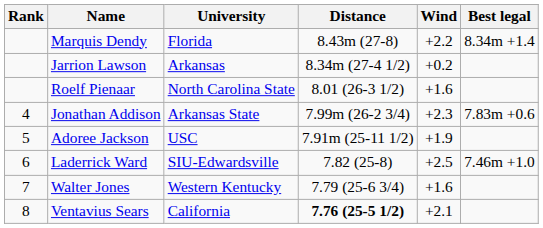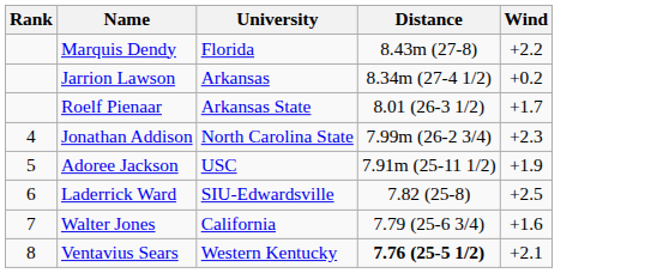- column: Best legal | 8.34m +1.4 | 7.83m +0.6 | 7.46m +1.0
Roelf Pienaar | University: North Carolina State -> Arkansas State
Roelf Pienaar | Wind: +1.6 -> +1.7
Jonathan Addison | University: Arkansas State -> North Carolina State
Walter Jones | University: Western Kentucky -> California
Ventavius Sears | University: California -> Western Kentucky
